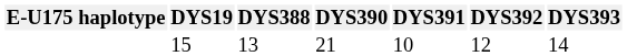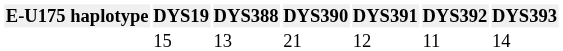15 | DYS391: 10 -> 12
15 | DYS392: 12 -> 11
